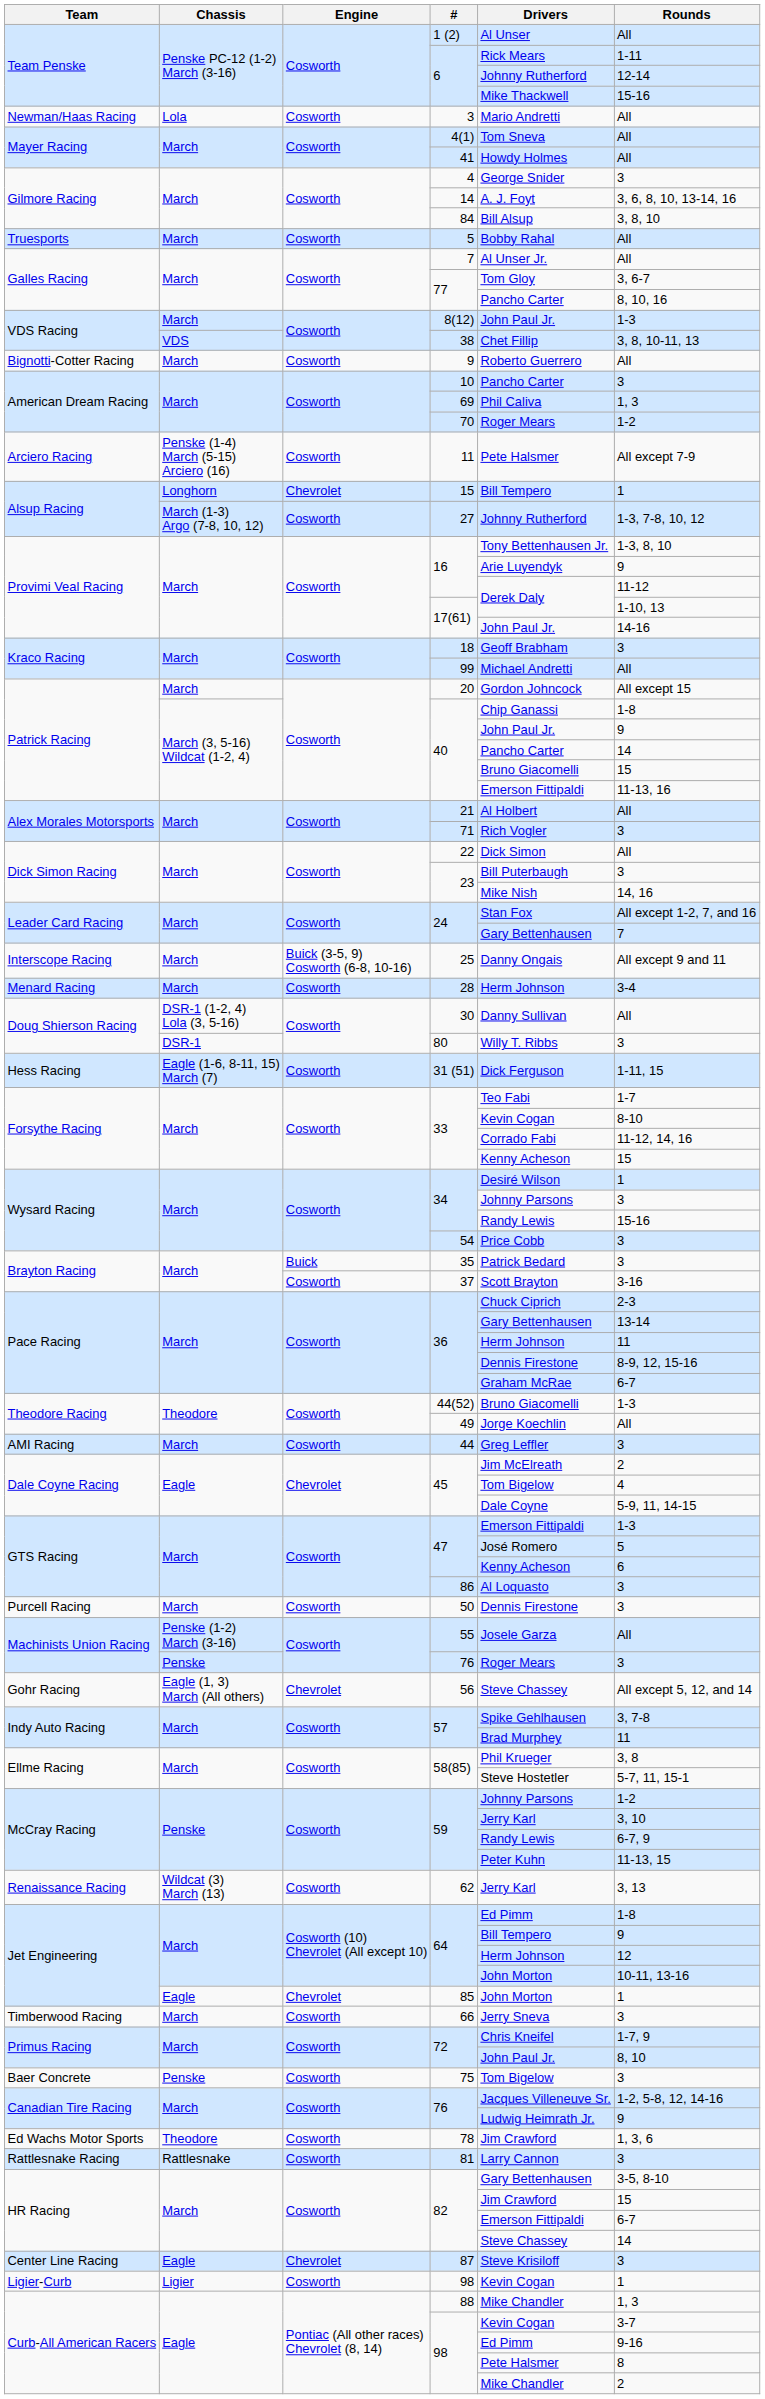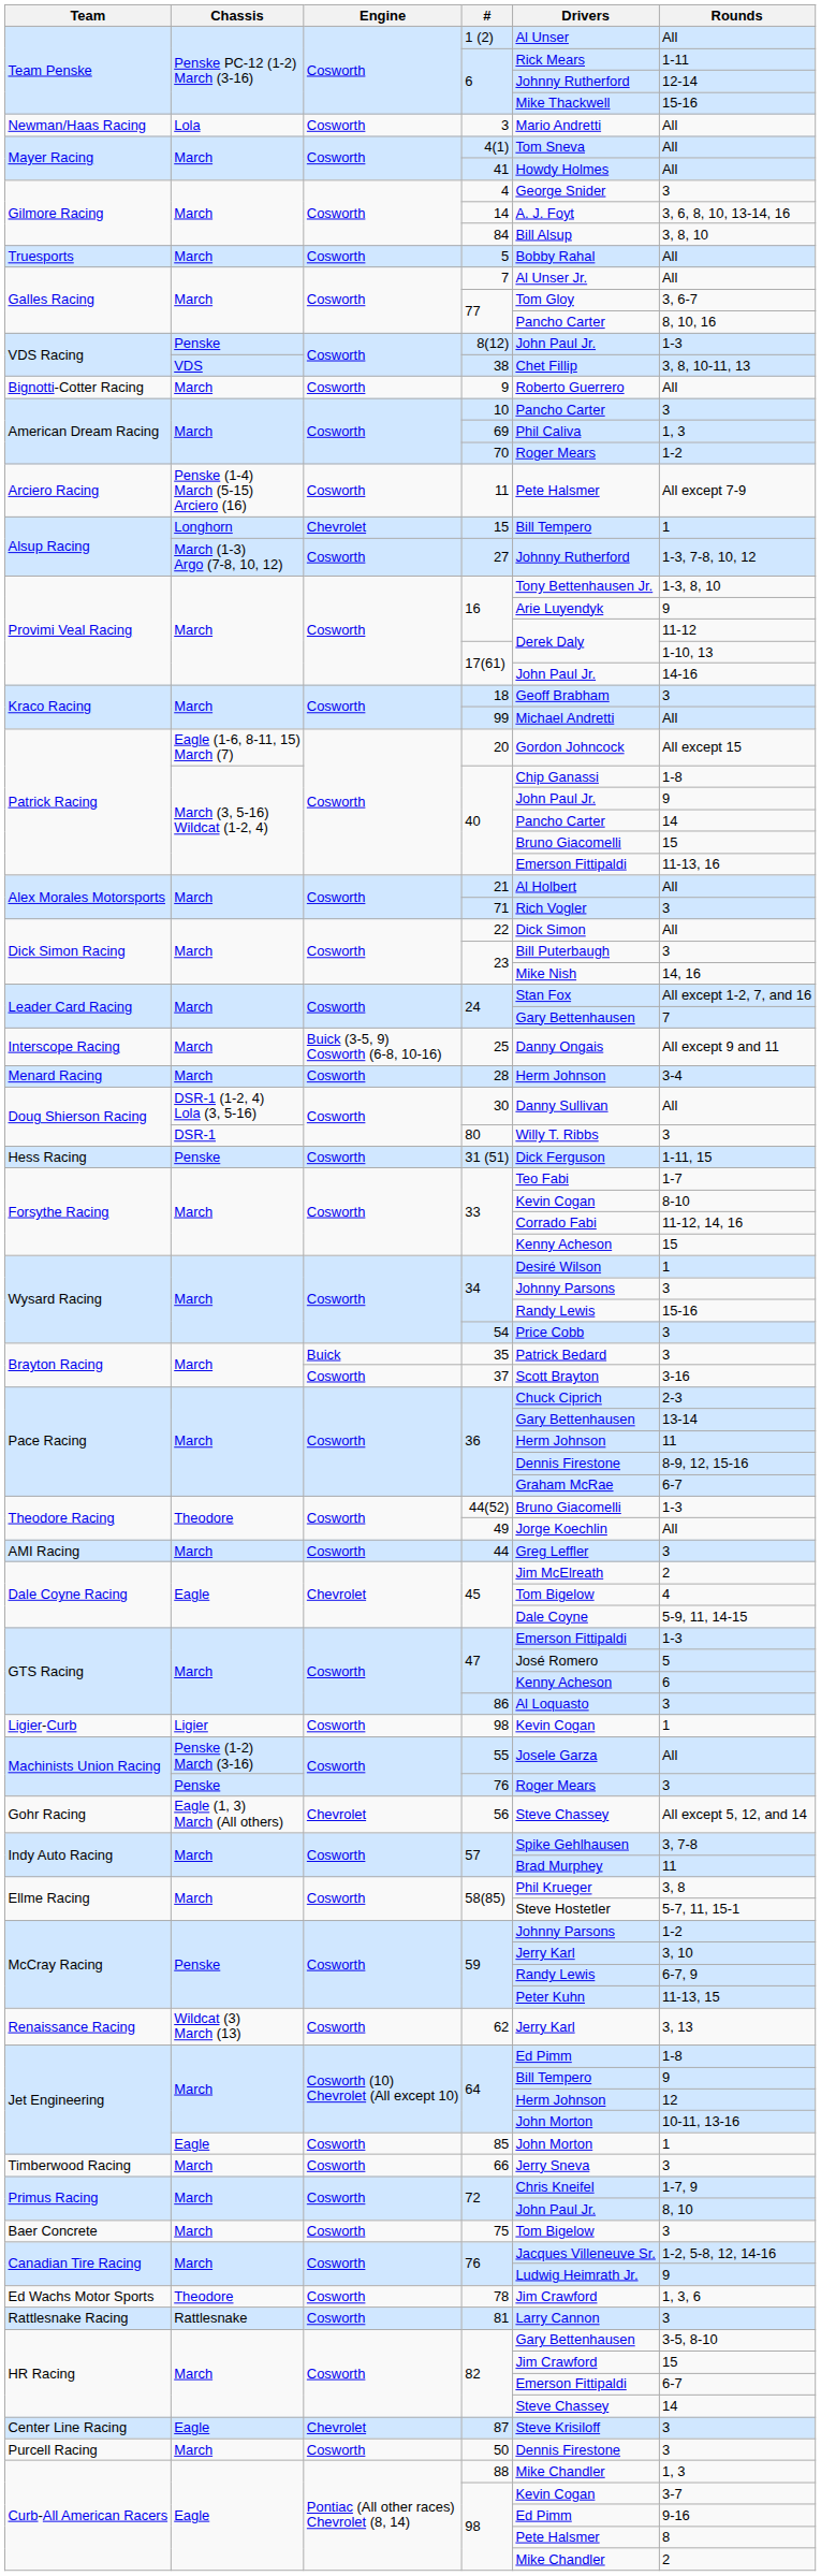8(12) | Chassis: March -> Penske
20 | Chassis: March -> Eagle (1-6, 8-11, 15) March (7)
31 (51) | Chassis: Eagle (1-6, 8-11, 15) March (7) -> Penske
rows swapped: 50 <-> Ligier-Curb / 98
85 | Engine: Chevrolet -> Cosworth
75 | Chassis: Penske -> March
